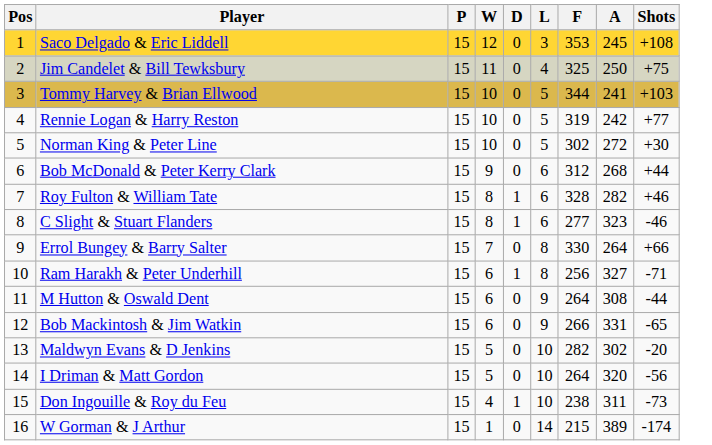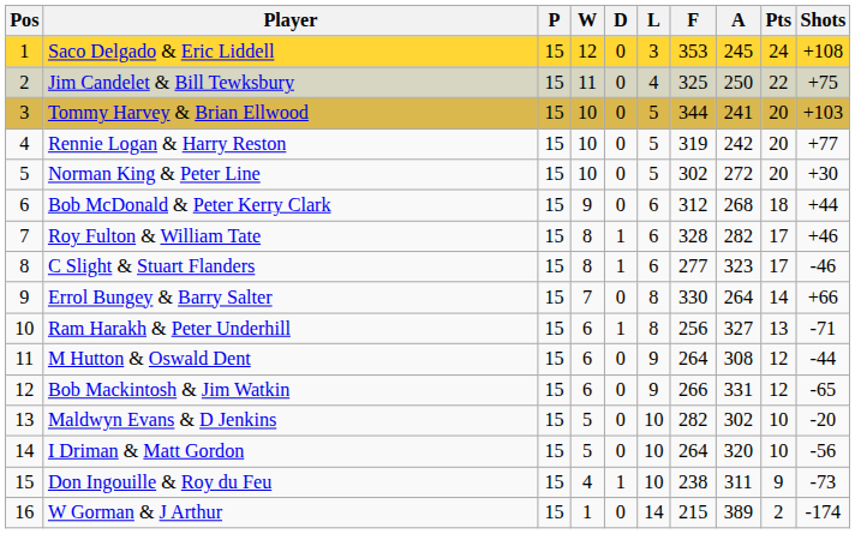+ column: Pts | 24 | 22 | 20 | 20 | 20 | 18 | 17 | 17 | 14 | 13 | 12 | 12 | 10 | 10 | 9 | 2
